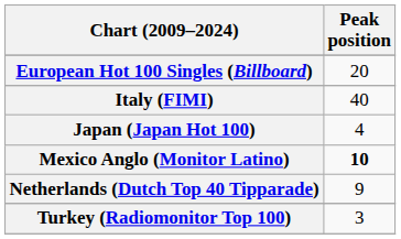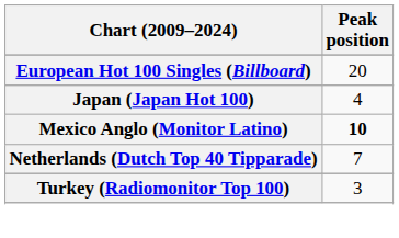- row: Italy (FIMI) | 40
Netherlands (Dutch Top 40 Tipparade) | Peak position: 9 -> 7
